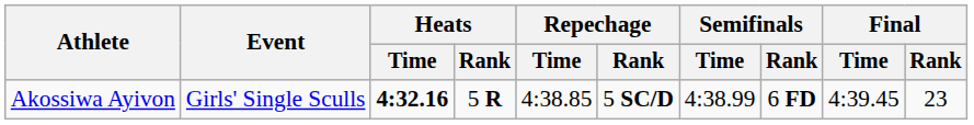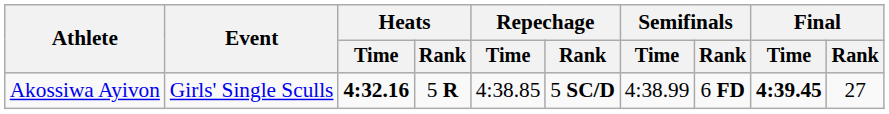Akossiwa Ayivon | Final / Time: normal -> bold
Akossiwa Ayivon | Final / Rank: 23 -> 27
